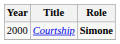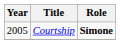Courtship | Year: 2000 -> 2005
